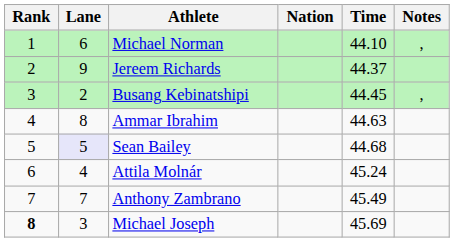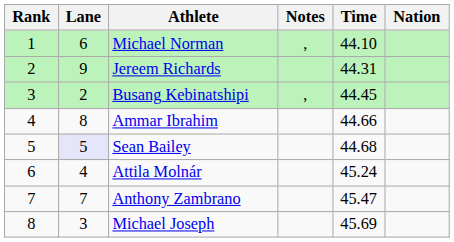columns swapped: Nation <-> Notes
Jereem Richards | Time: 44.37 -> 44.31
Ammar Ibrahim | Time: 44.63 -> 44.66
Anthony Zambrano | Time: 45.49 -> 45.47
Michael Joseph | Rank: bold -> normal
